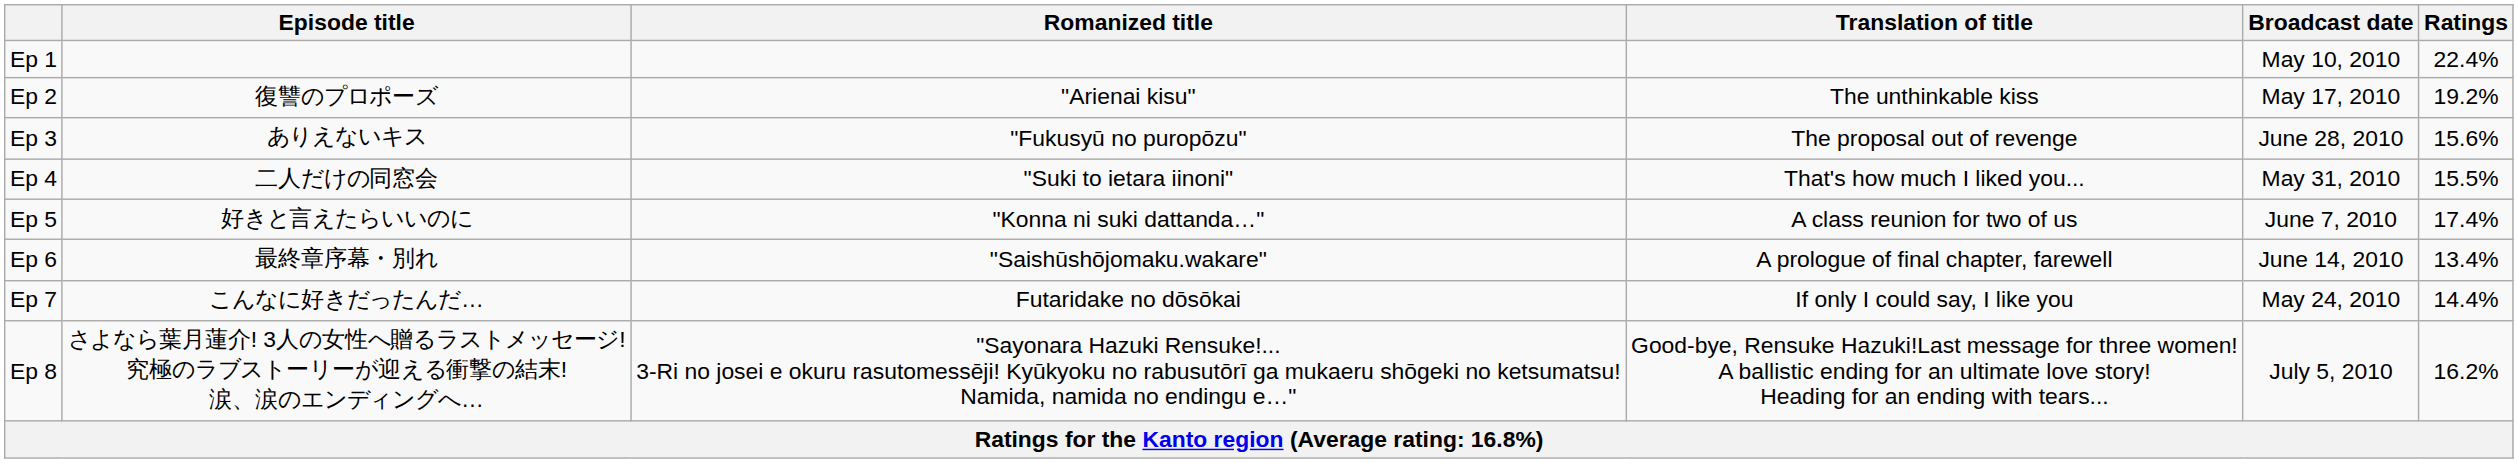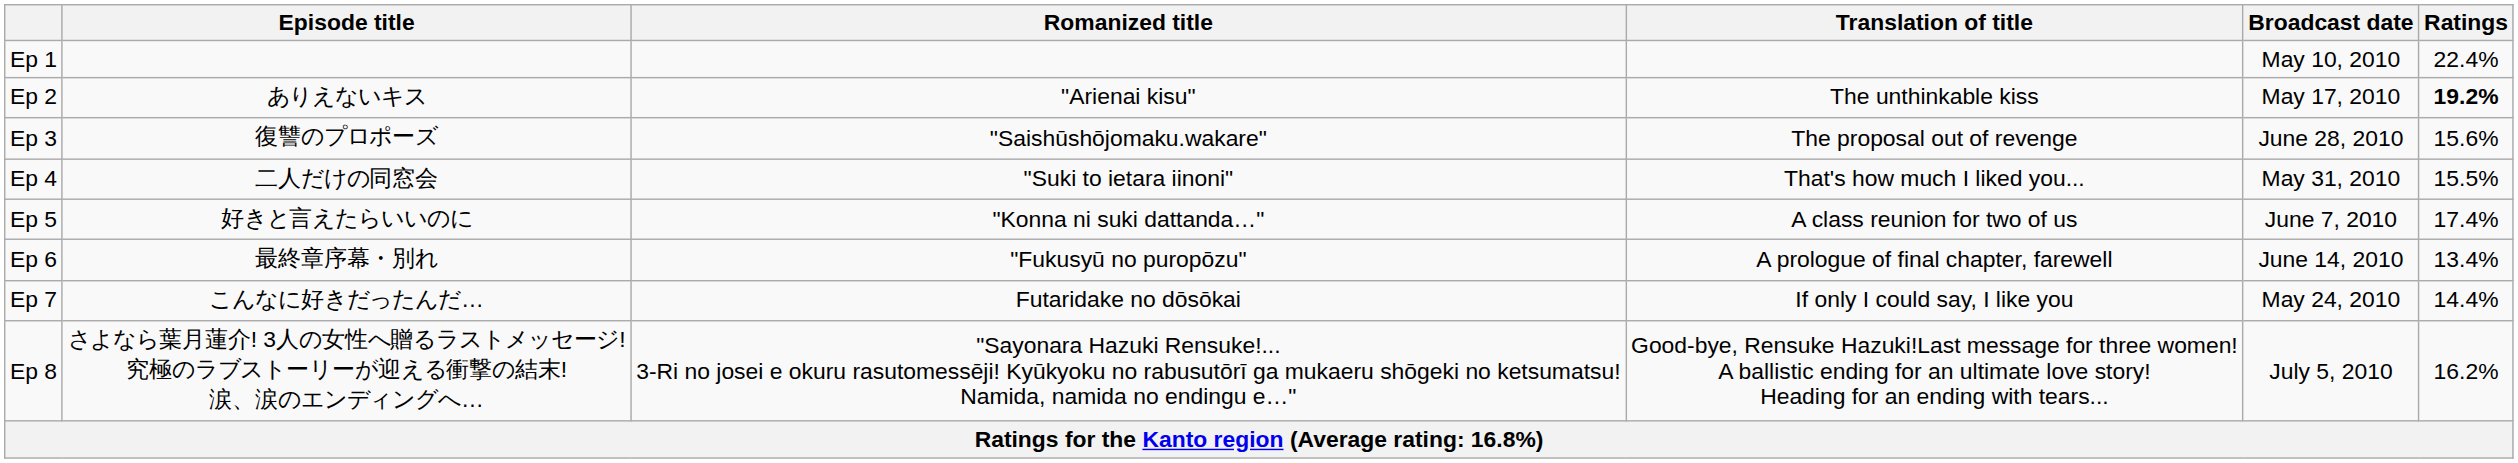Ep 2 | Episode title: 復讐のプロポーズ -> ありえないキス
Ep 2 | Ratings: normal -> bold
Ep 3 | Episode title: ありえないキス -> 復讐のプロポーズ
Ep 3 | Romanized title: "Fukusyū no puropōzu" -> "Saishūshōjomaku.wakare"
Ep 6 | Romanized title: "Saishūshōjomaku.wakare" -> "Fukusyū no puropōzu"
